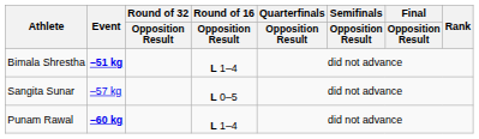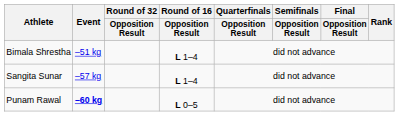Bimala Shrestha | Event: bold -> normal
Sangita Sunar | Round of 16 / Opposition Result: L 0–5 -> L 1–4
Punam Rawal | Round of 16 / Opposition Result: L 1–4 -> L 0–5
